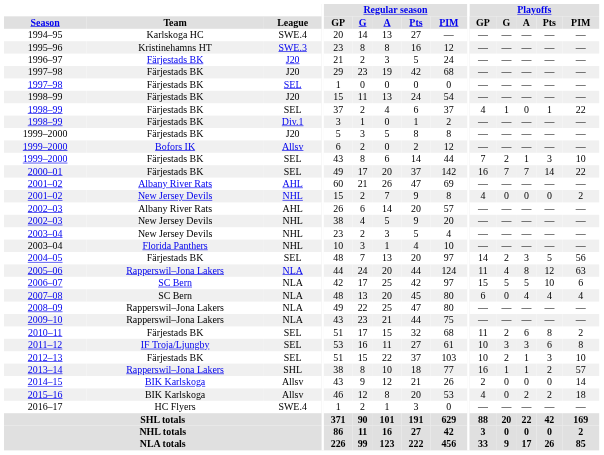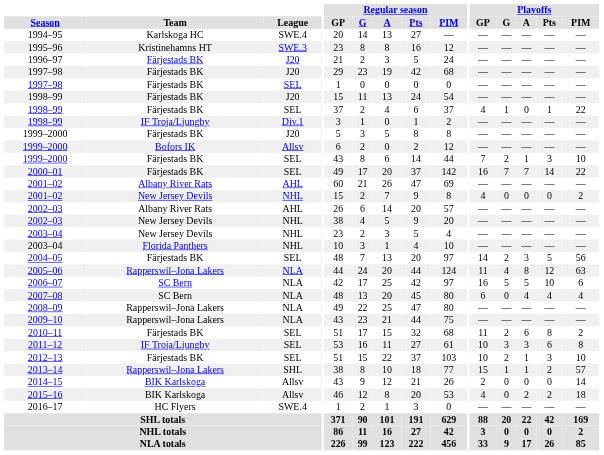1998–99 / Div.1 | Team: Färjestads BK -> IF Troja/Ljungby
2006–07 | Playoffs / GP: 15 -> 16
2013–14 | Playoffs / GP: 16 -> 15
